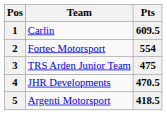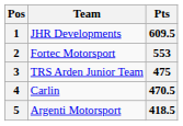1 | Team: Carlin -> JHR Developments
2 | Pts: 554 -> 553
4 | Team: JHR Developments -> Carlin
